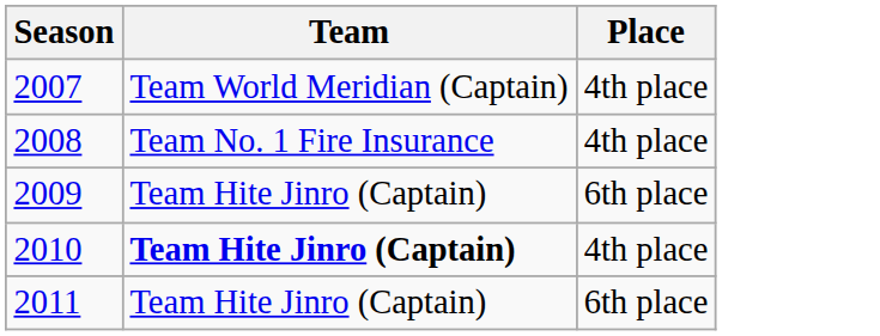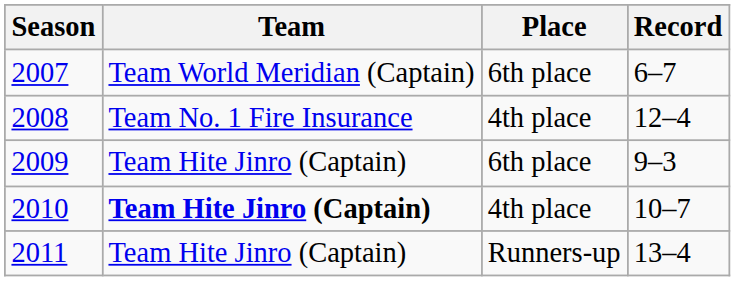+ column: Record | 6–7 | 12–4 | 9–3 | 10–7 | 13–4
2007 | Place: 4th place -> 6th place
2011 | Place: 6th place -> Runners-up
